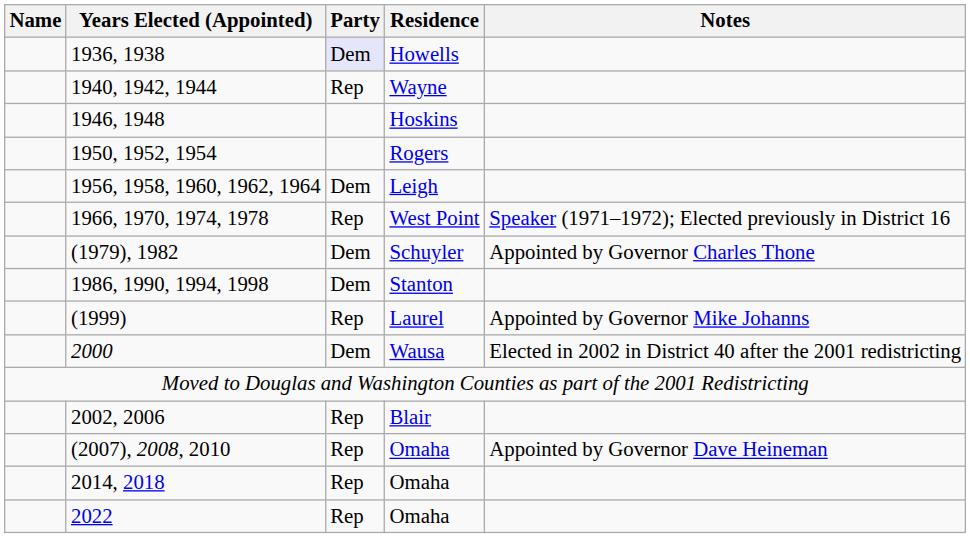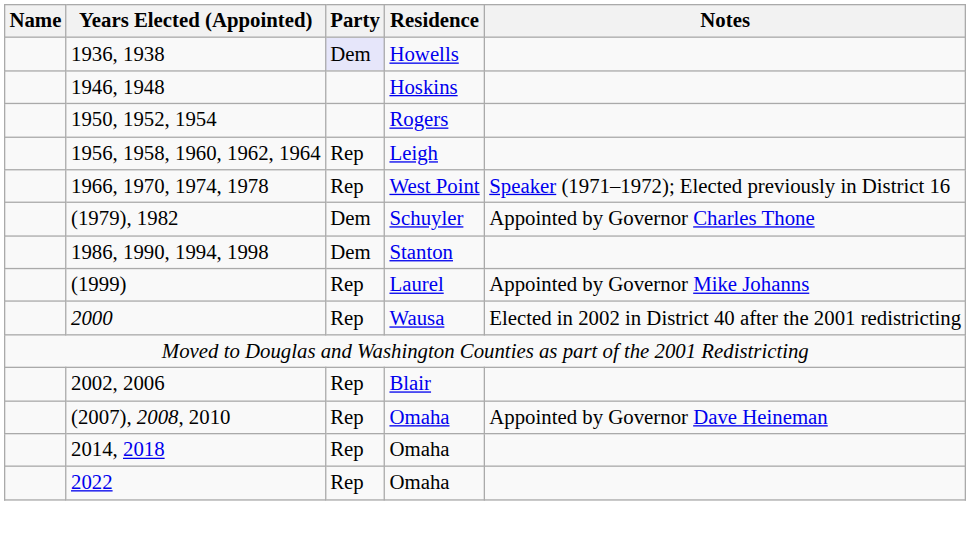- row: 1940, 1942, 1944 | Rep | Wayne
1956, 1958, 1960, 1962, 1964 | Party: Dem -> Rep
2000 | Party: Dem -> Rep
